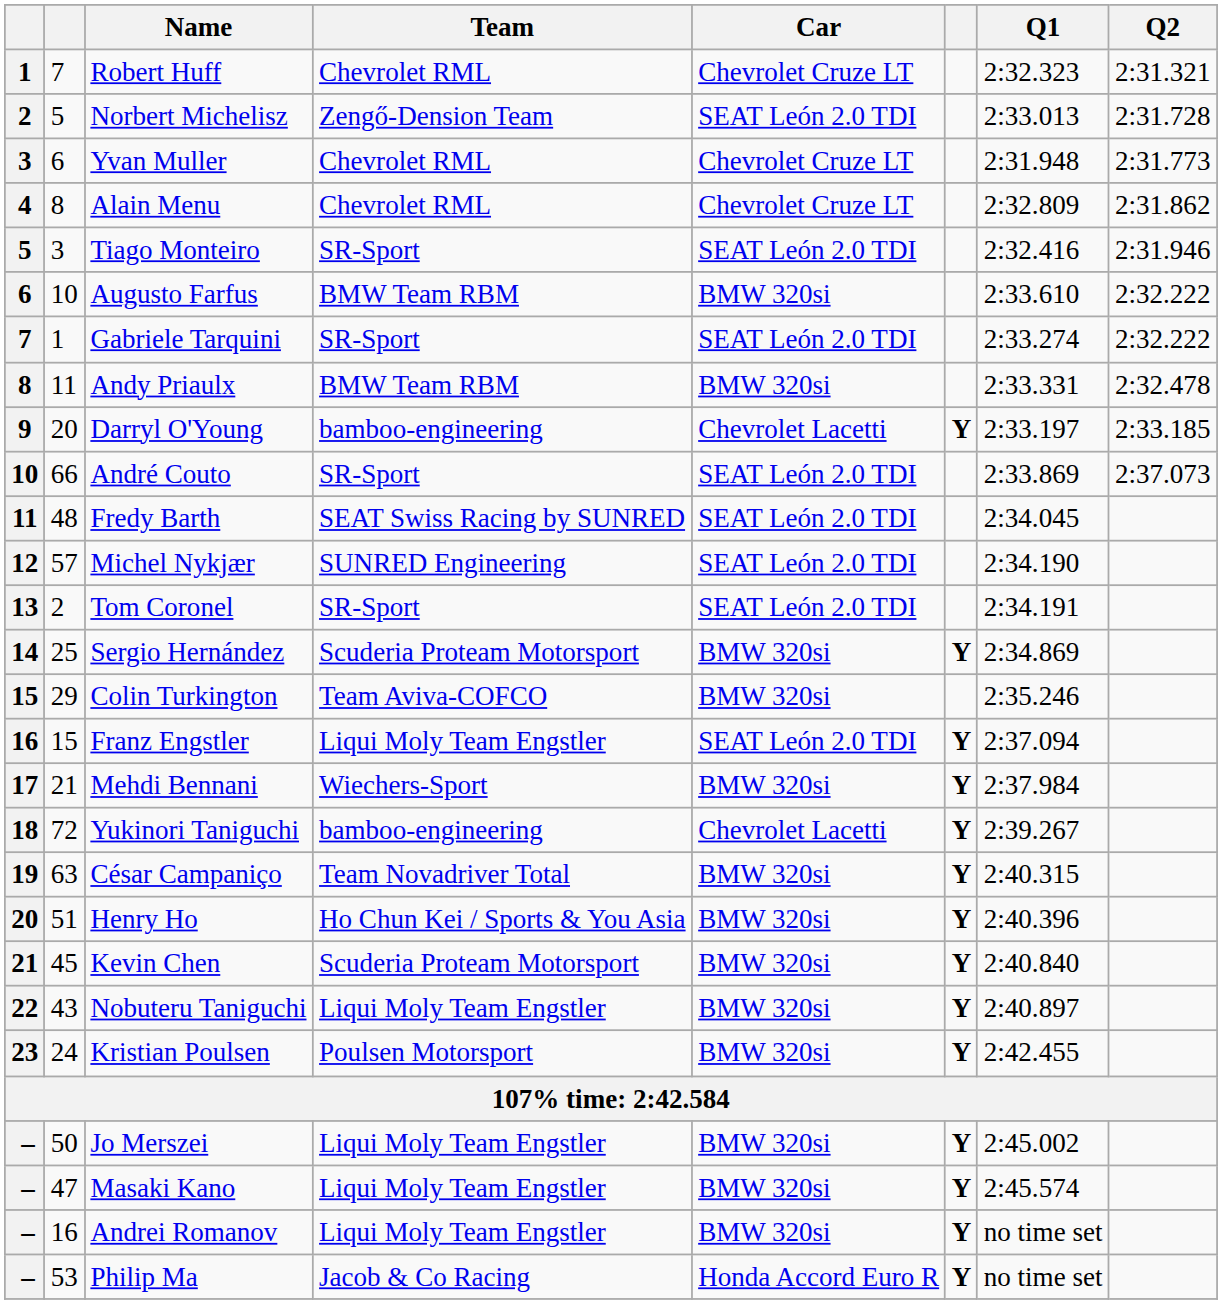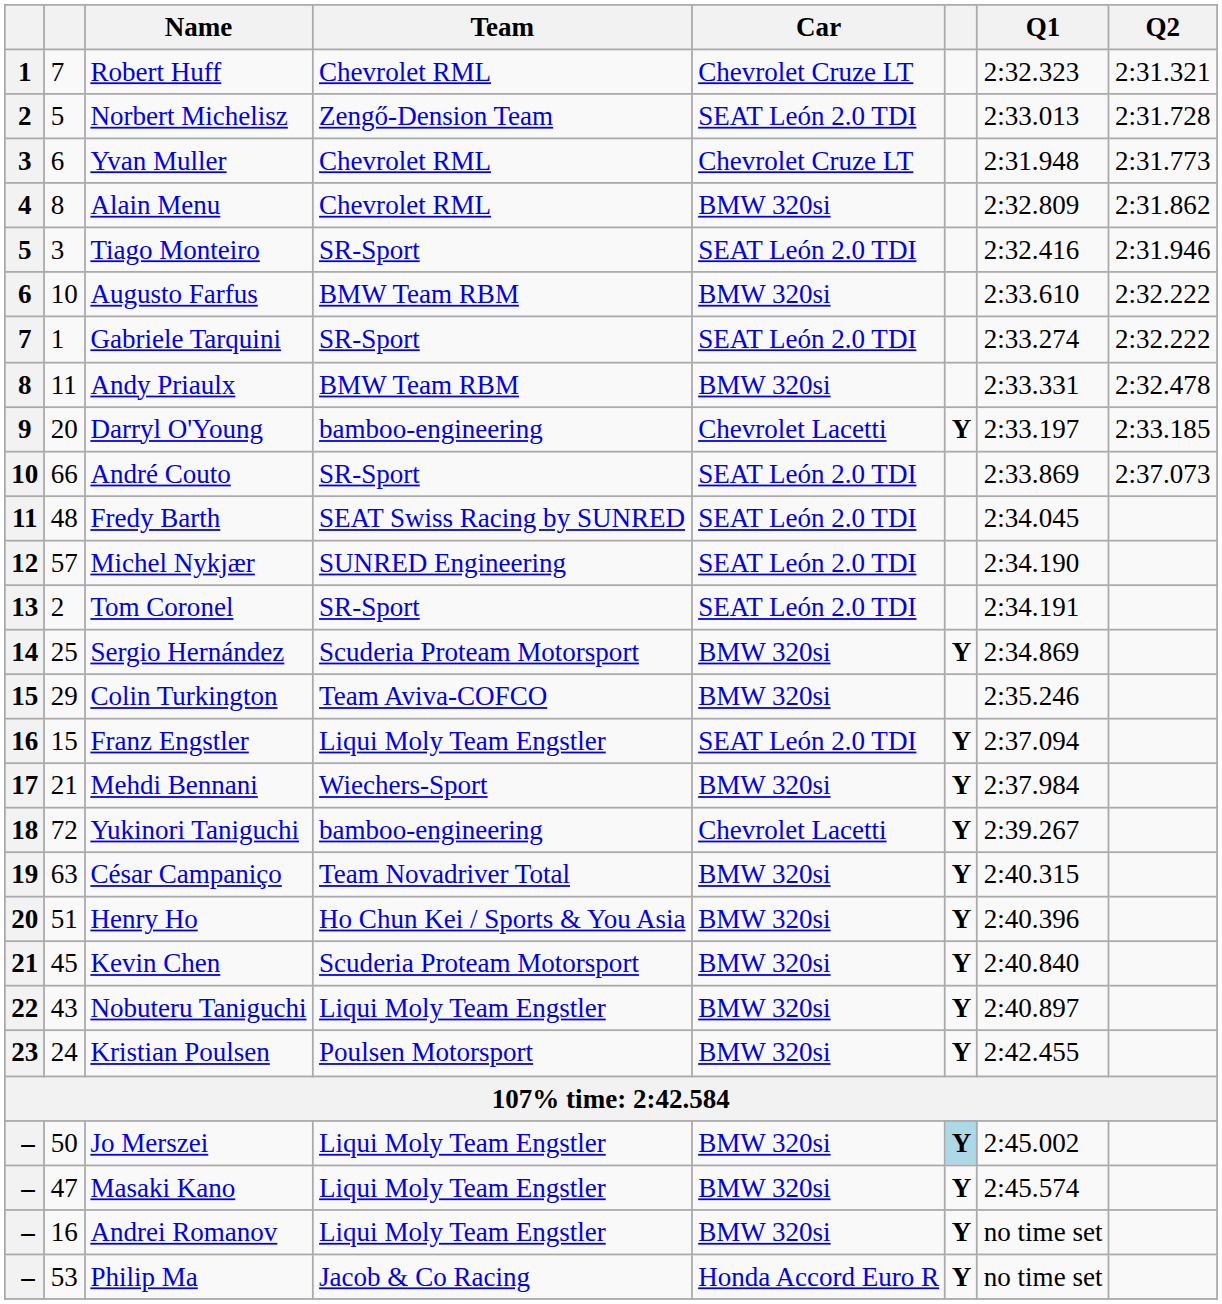Alain Menu | Car: Chevrolet Cruze LT -> BMW 320si
Jo Merszei | column 6: no background -> lightblue background
